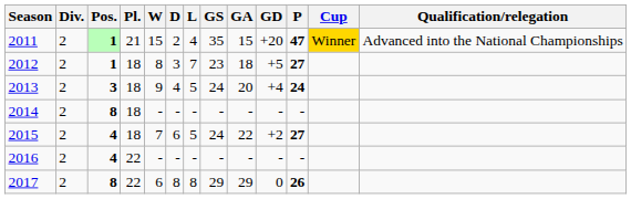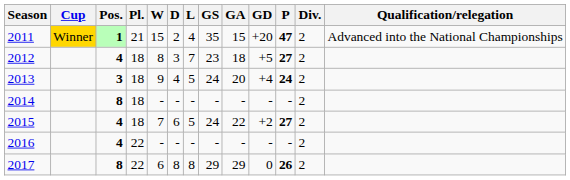columns swapped: Div. <-> Cup
2012 | Pos.: 1 -> 4
